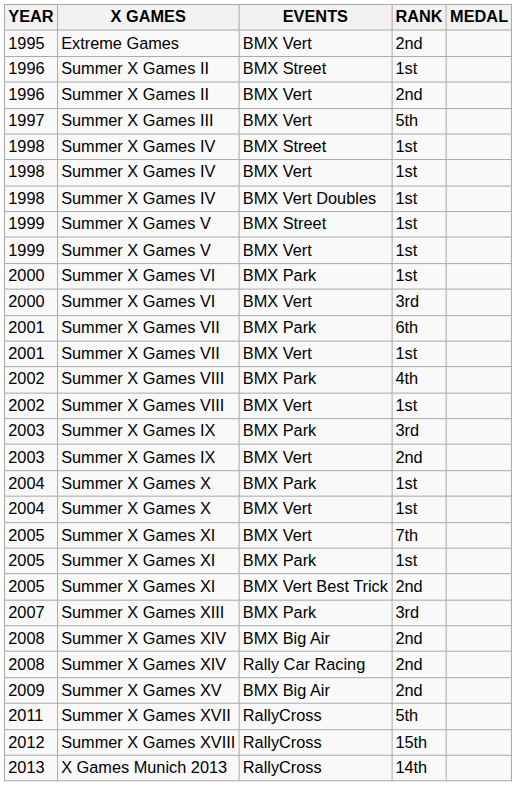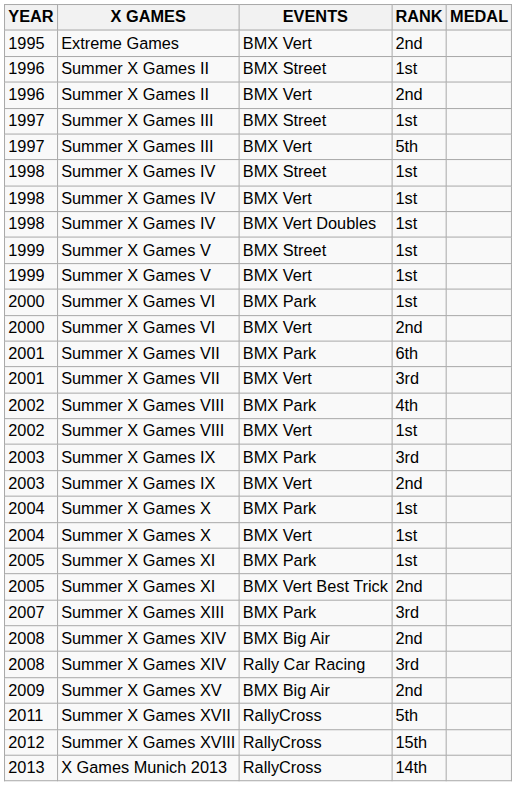+ row: 1997 | Summer X Games III | BMX Street | 1st
2000 / BMX Vert | RANK: 3rd -> 2nd
2001 / BMX Vert | RANK: 1st -> 3rd
- row: 2005 | Summer X Games XI | BMX Vert | 7th
2008 / Rally Car Racing | RANK: 2nd -> 3rd
